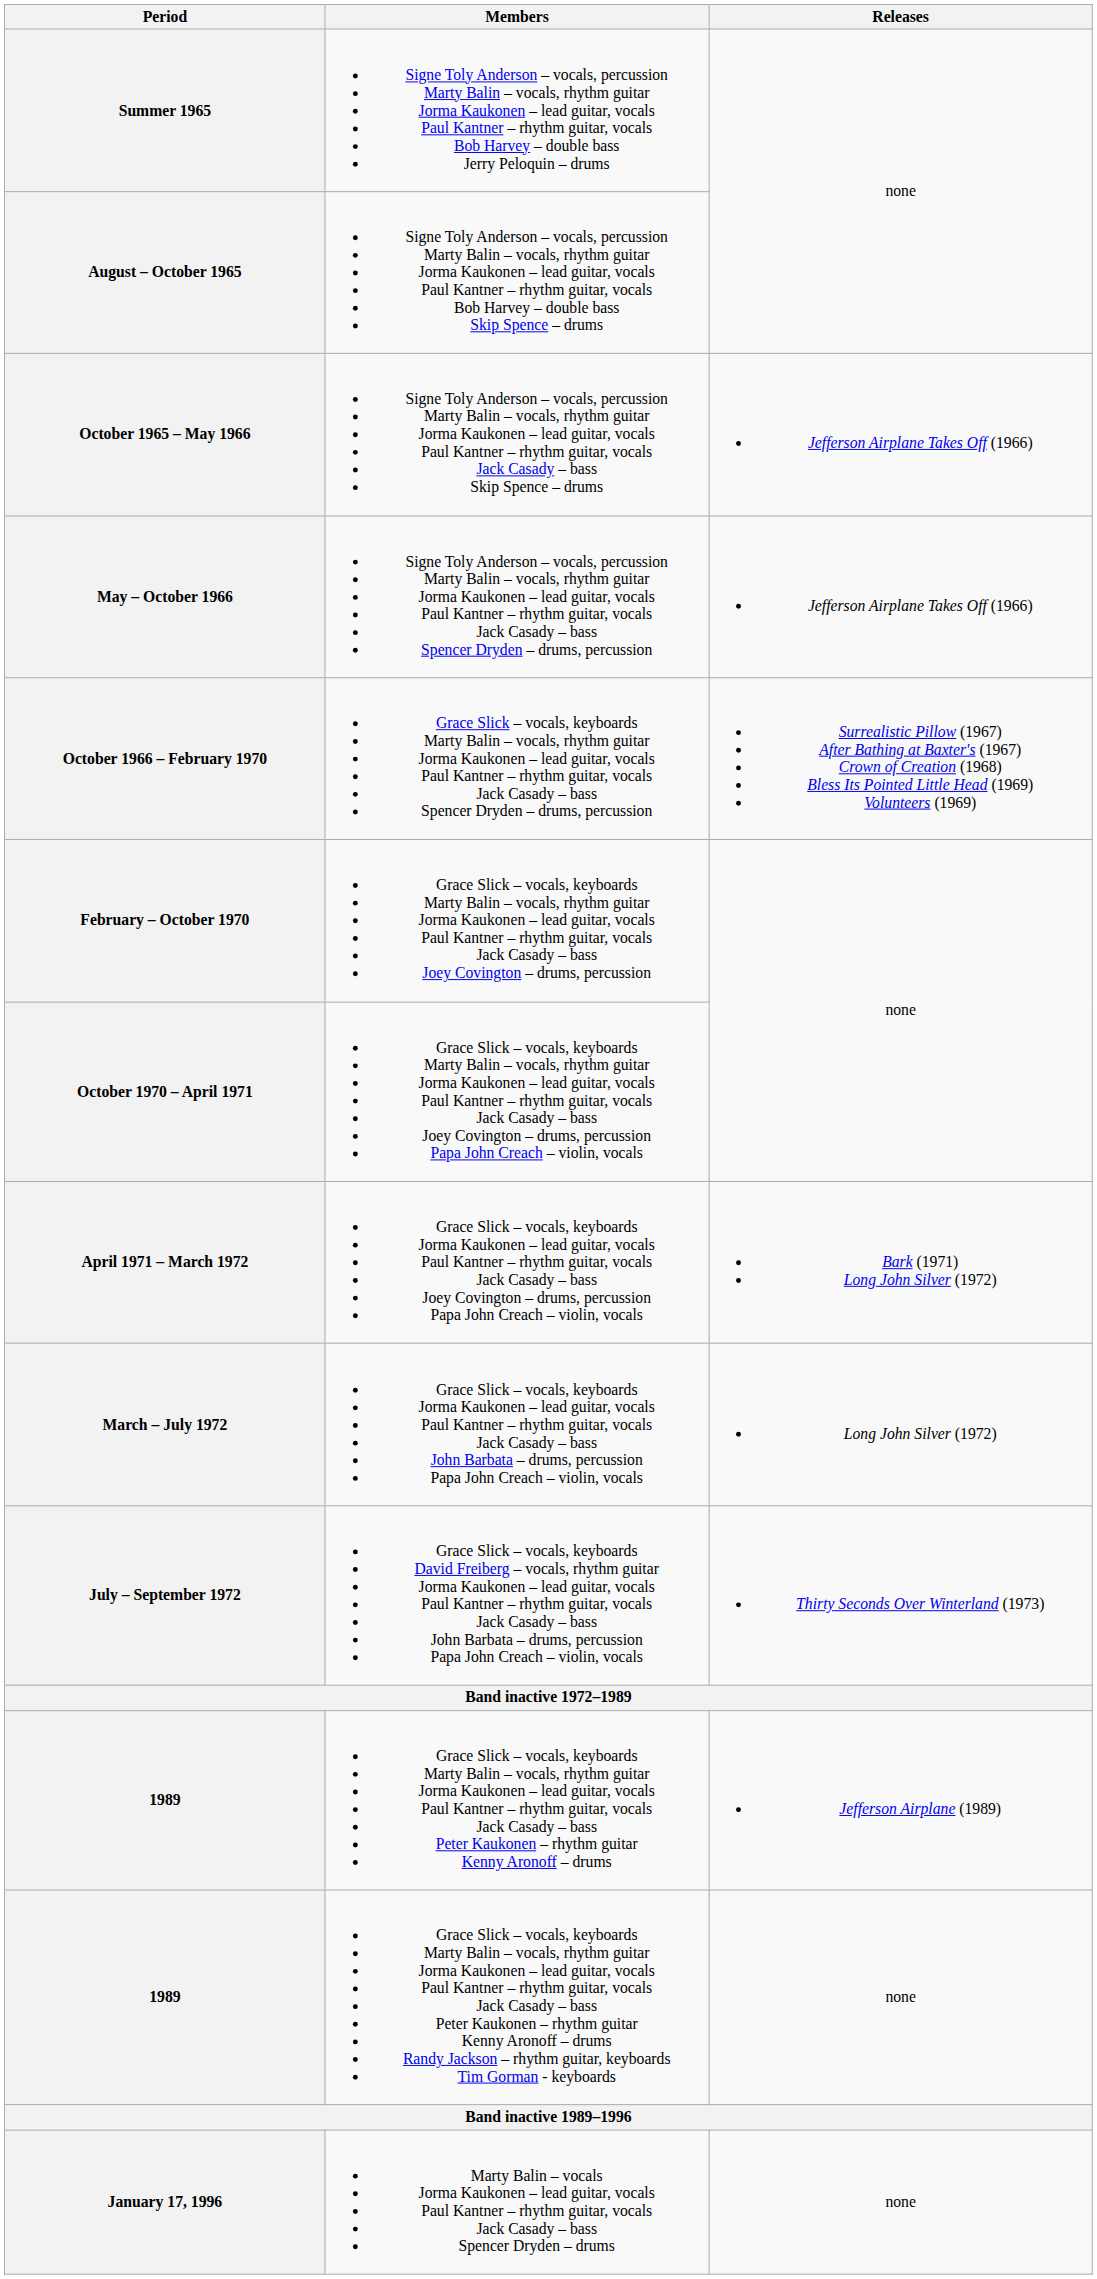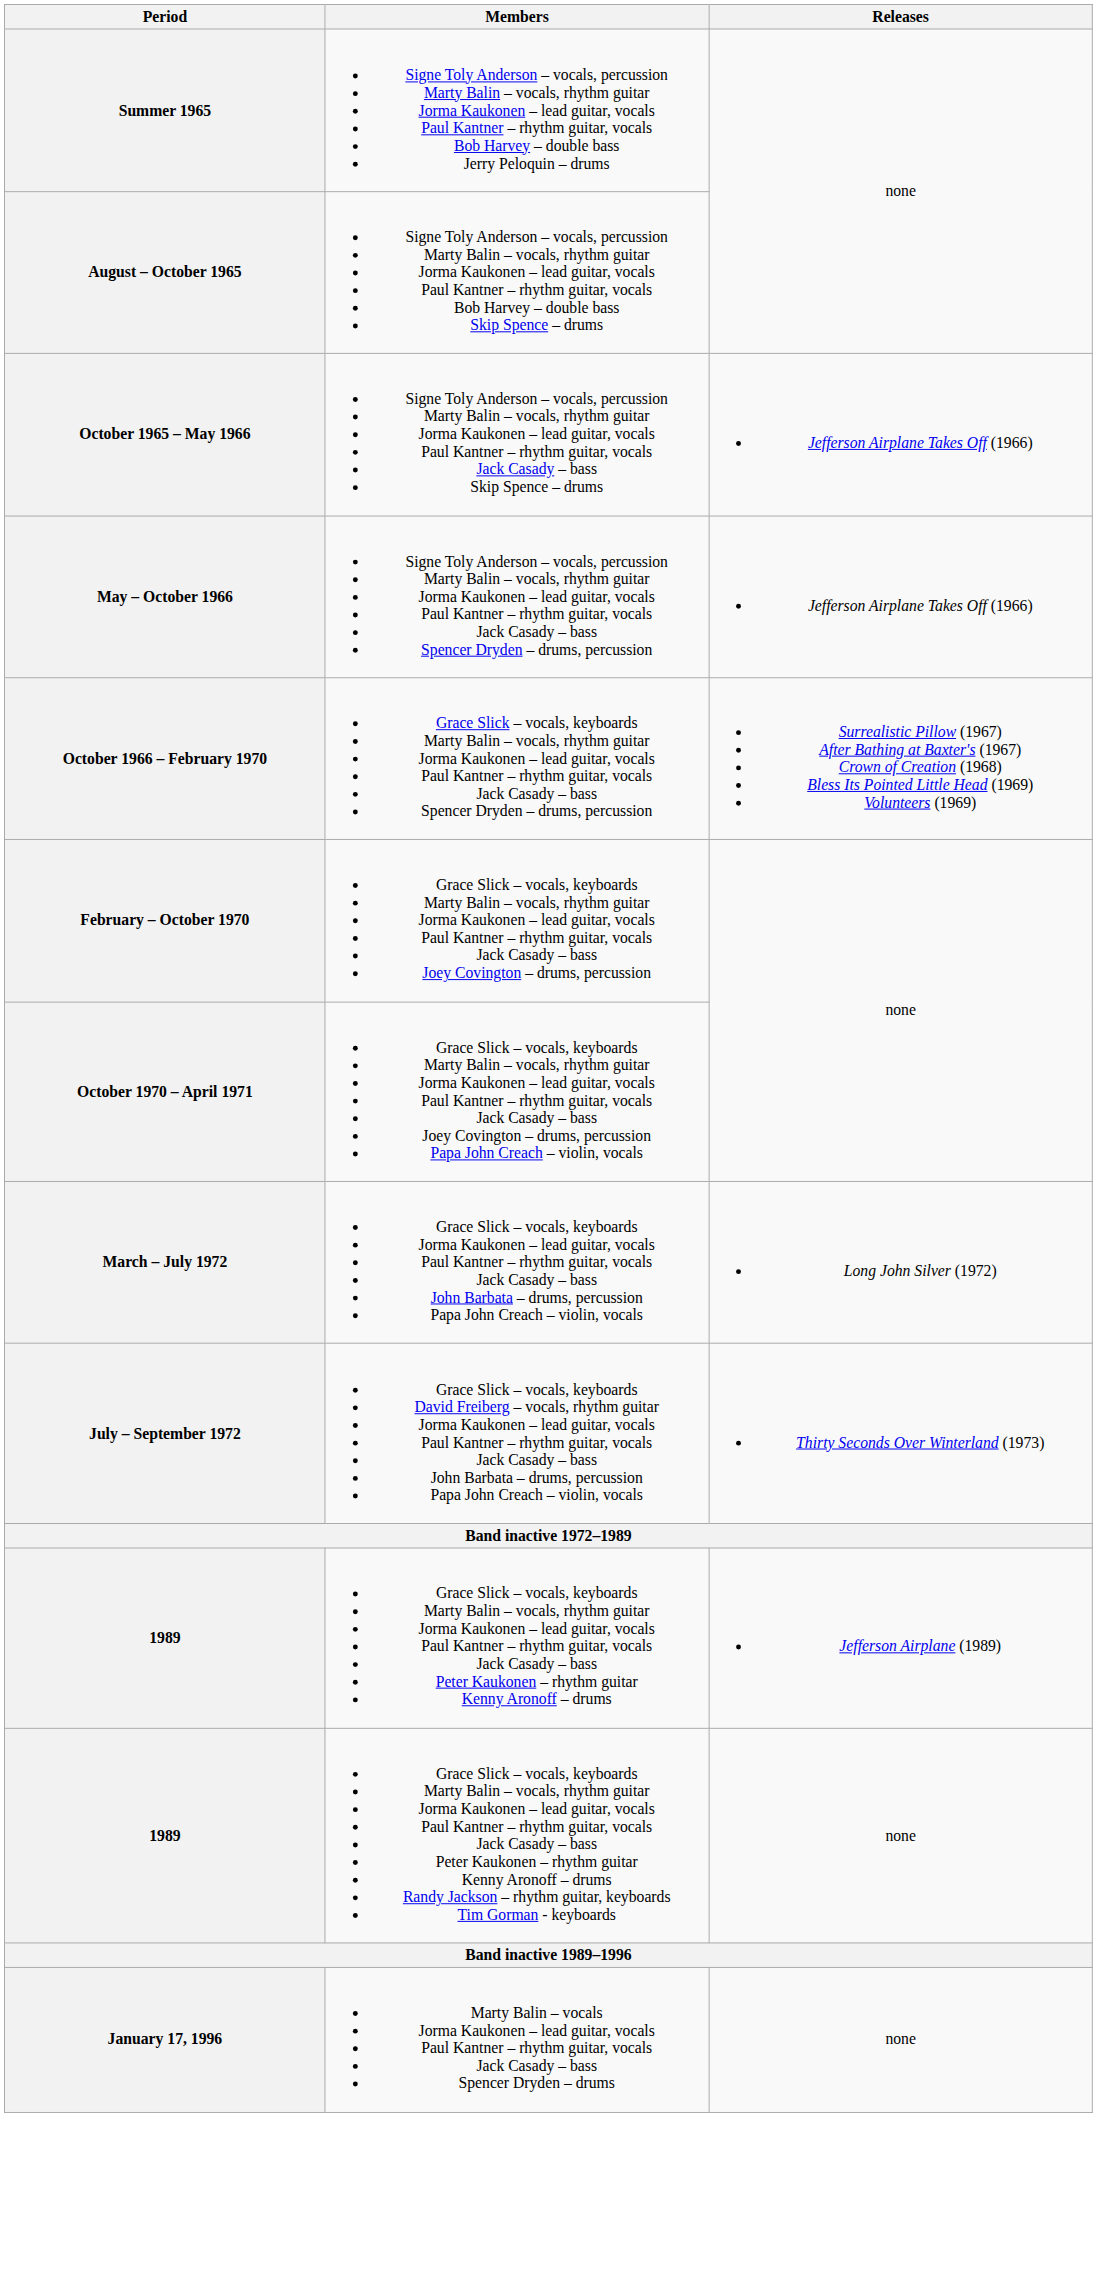- row: April 1971 – March 1972 | Grace Slick – vocals, keyboards Jorma Kaukonen – lead guitar, vocals Paul Kantner – rhythm guitar, vocals Jack Casady – bass Joey Covington – drums, percussion Papa John Creach – violin, vocals | Bark (1971) Long John Silver (1972)
